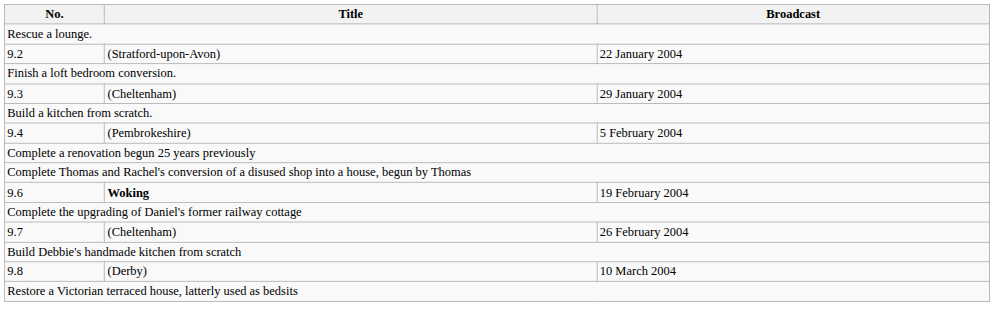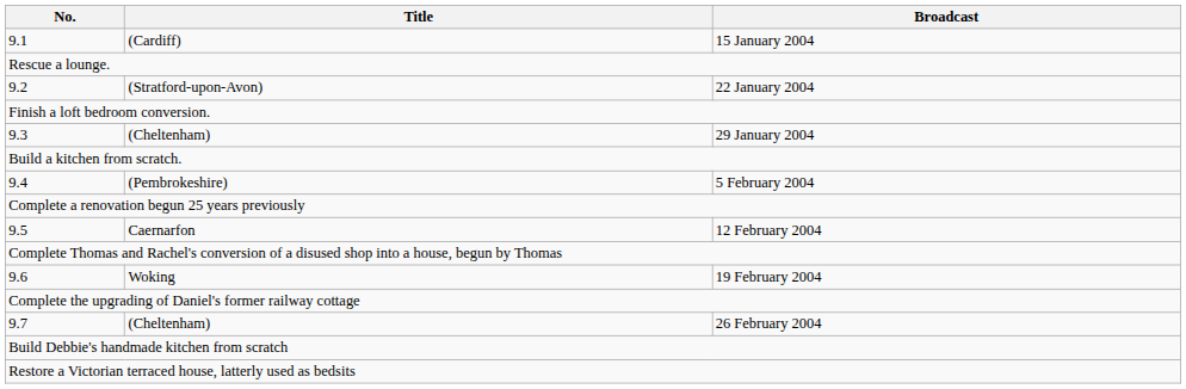+ row: 9.1 | (Cardiff) | 15 January 2004
+ row: 9.5 | Caernarfon | 12 February 2004
9.6 | Title: bold -> normal
- row: 9.8 | (Derby) | 10 March 2004
